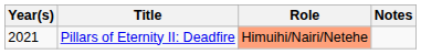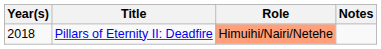Pillars of Eternity II: Deadfire | Year(s): 2021 -> 2018
